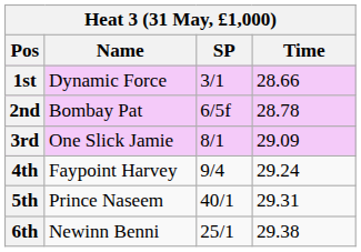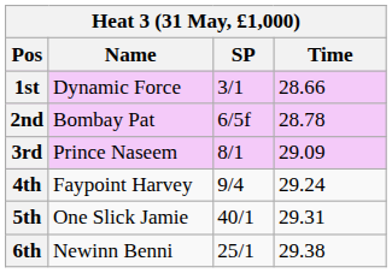3rd | Name: One Slick Jamie -> Prince Naseem
5th | Name: Prince Naseem -> One Slick Jamie
